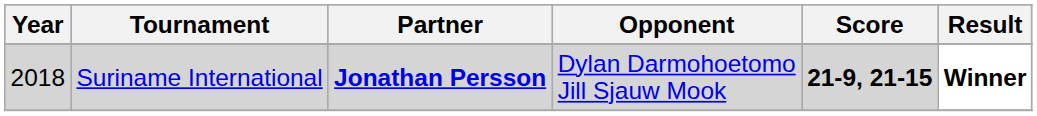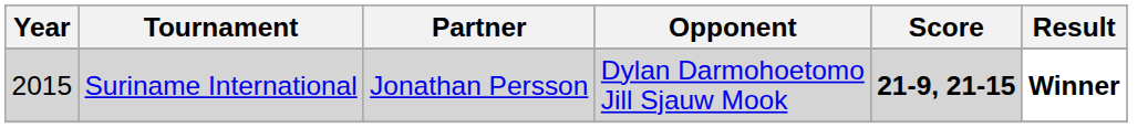Suriname International | Year: 2018 -> 2015
Suriname International | Partner: bold -> normal
